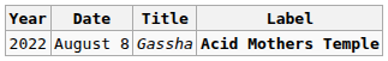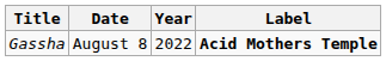columns swapped: Year <-> Title
